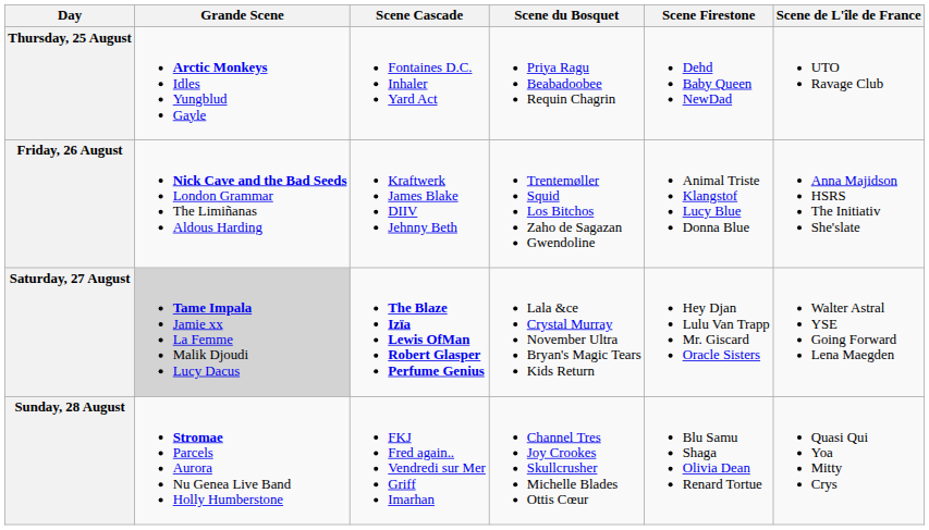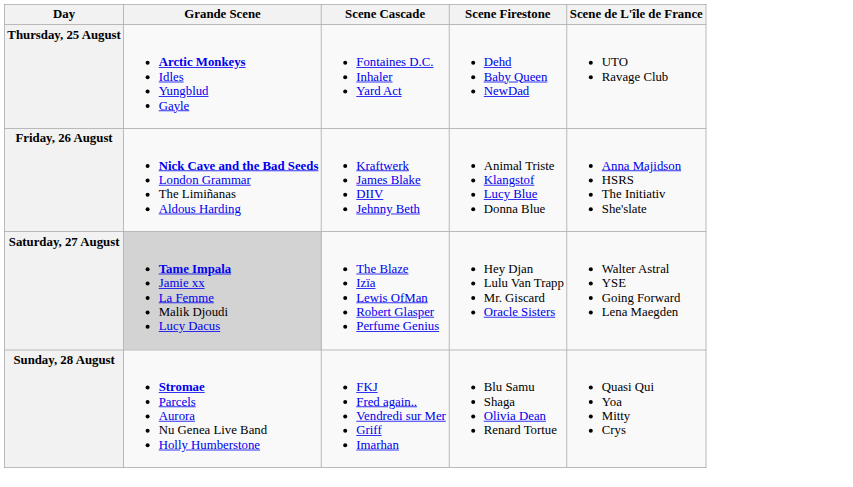- column: Scene du Bosquet | Priya Ragu Beabadoobee Requin Chagrin | Trentemøller Squid Los Bitchos Zaho de Sagazan Gwendoline | Lala &ce Crystal Murray November Ultra Bryan's Magic Tears Kids Return | Channel Tres Joy Crookes Skullcrusher Michelle Blades Ottis Cœur
Saturday, 27 August | Scene Cascade: bold -> normal
